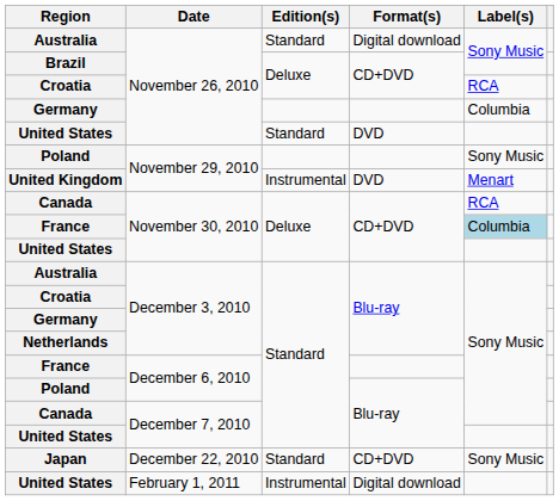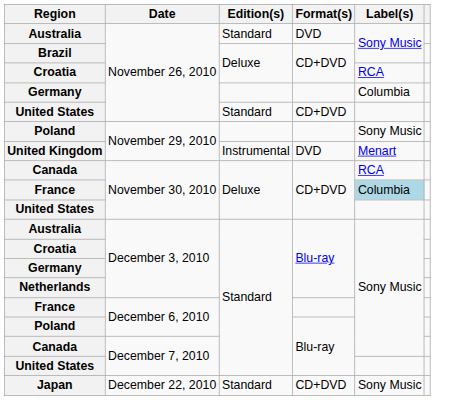Australia / November 26, 2010 | Format(s): Digital download -> DVD
United States / November 26, 2010 | Format(s): DVD -> CD+DVD
- row: United States | February 1, 2011 | Instrumental | Digital download
